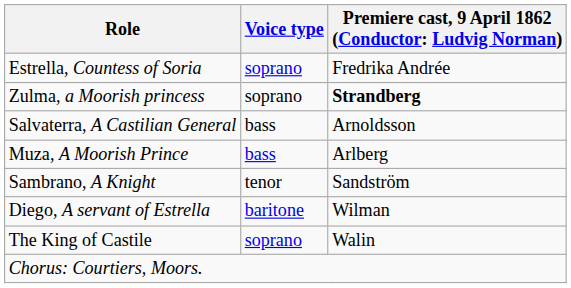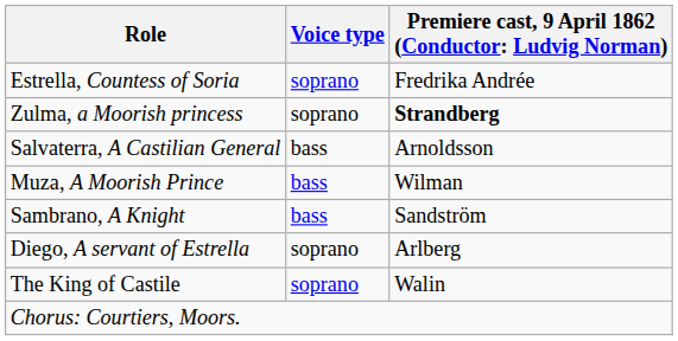Muza, A Moorish Prince | column 3: Arlberg -> Wilman
Sambrano, A Knight | Voice type: tenor -> bass
Diego, A servant of Estrella | Voice type: baritone -> soprano
Diego, A servant of Estrella | column 3: Wilman -> Arlberg
